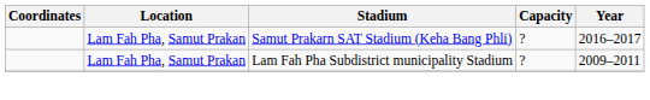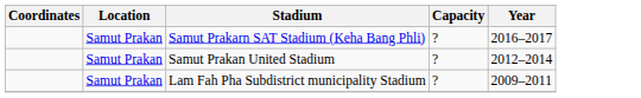Samut Prakarn SAT Stadium (Keha Bang Phli) | Location: Lam Fah Pha, Samut Prakan -> Samut Prakan
+ row: Samut Prakan | Samut Prakan United Stadium | ? | 2012–2014
Lam Fah Pha Subdistrict municipality Stadium | Location: Lam Fah Pha, Samut Prakan -> Samut Prakan
